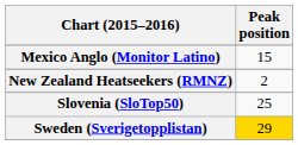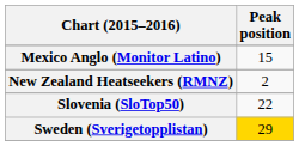Slovenia (SloTop50) | Peak position: 25 -> 22
